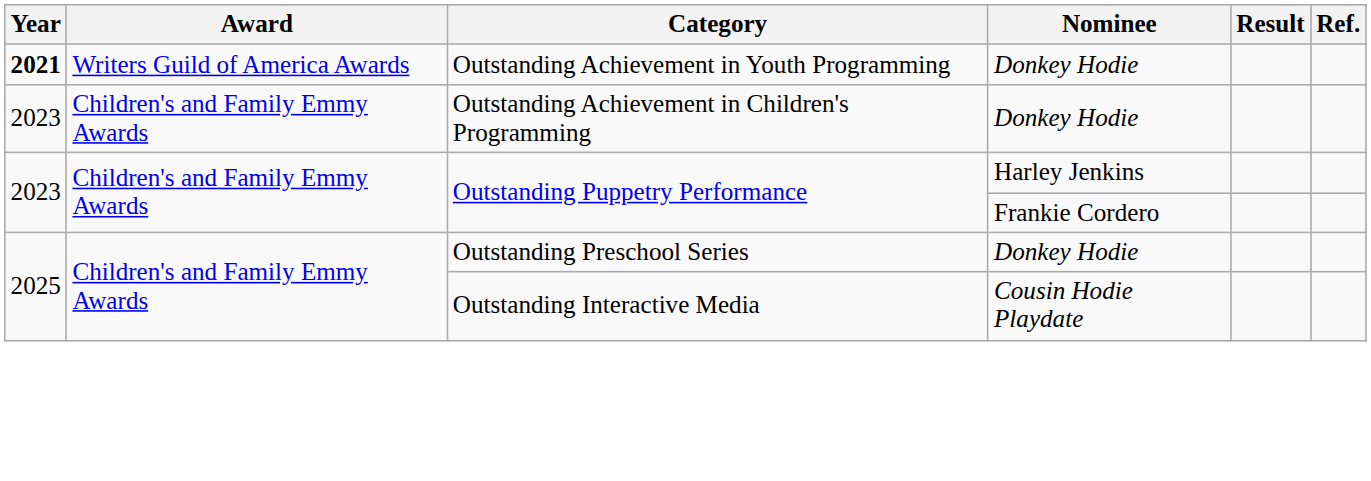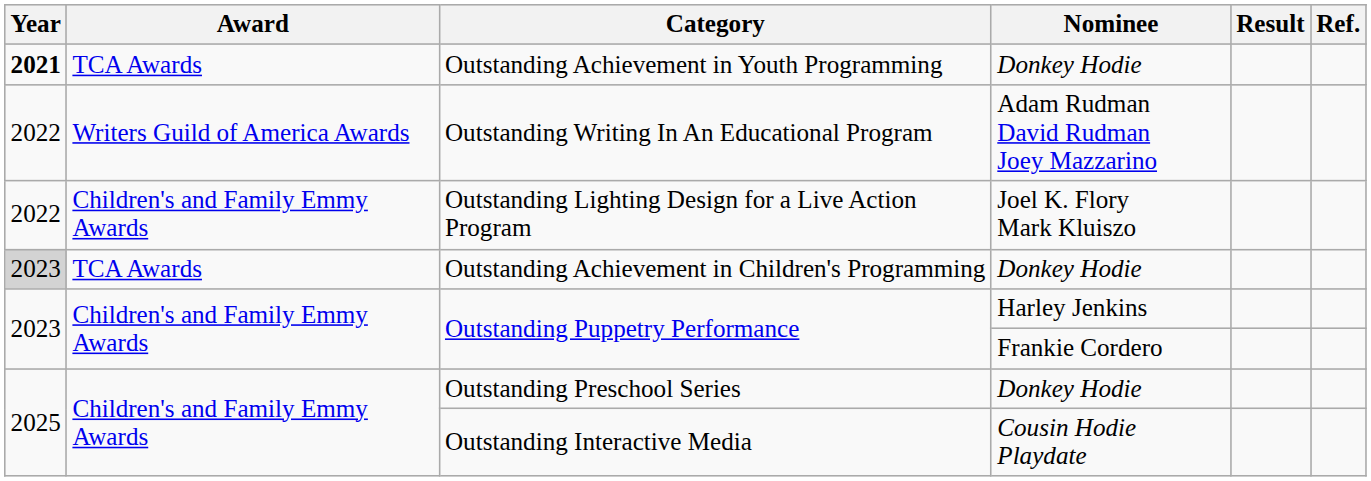Outstanding Achievement in Youth Programming | Award: Writers Guild of America Awards -> TCA Awards
+ row: 2022 | Writers Guild of America Awards | Outstanding Writing In An Educational Program | Adam Rudman David Rudman Joey Mazzarino
+ row: 2022 | Children's and Family Emmy Awards | Outstanding Lighting Design for a Live Action Program | Joel K. Flory Mark Kluiszo
Outstanding Achievement in Children's Programming | Year: no background -> lightgrey background
Outstanding Achievement in Children's Programming | Award: Children's and Family Emmy Awards -> TCA Awards
